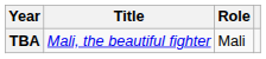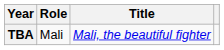columns swapped: Title <-> Role
